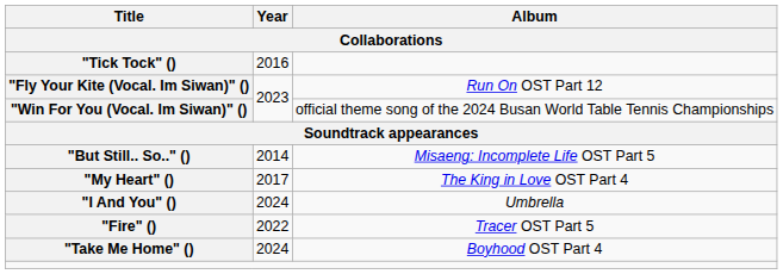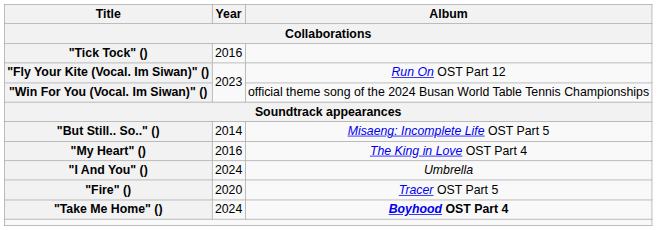"My Heart" () | Year: 2017 -> 2016
"Fire" () | Year: 2022 -> 2020
"Take Me Home" () | Album: normal -> bold
